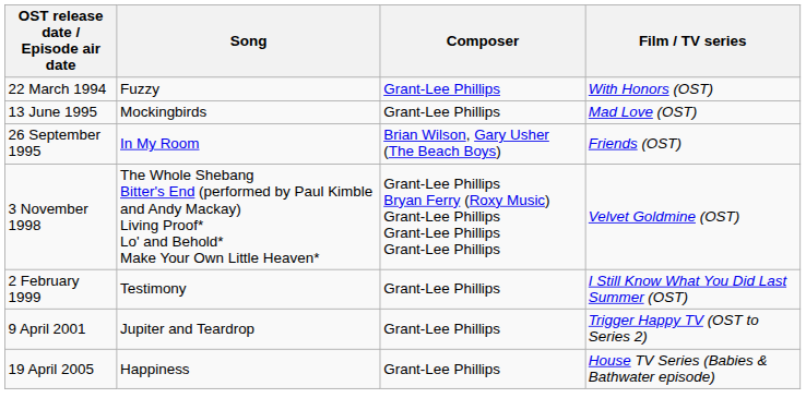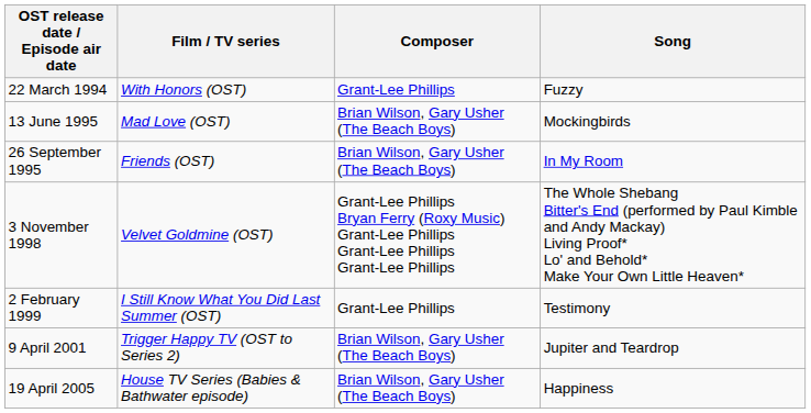columns swapped: Song <-> Film / TV series
13 June 1995 | Composer: Grant-Lee Phillips -> Brian Wilson, Gary Usher (The Beach Boys)
9 April 2001 | Composer: Grant-Lee Phillips -> Brian Wilson, Gary Usher (The Beach Boys)
19 April 2005 | Composer: Grant-Lee Phillips -> Brian Wilson, Gary Usher (The Beach Boys)
